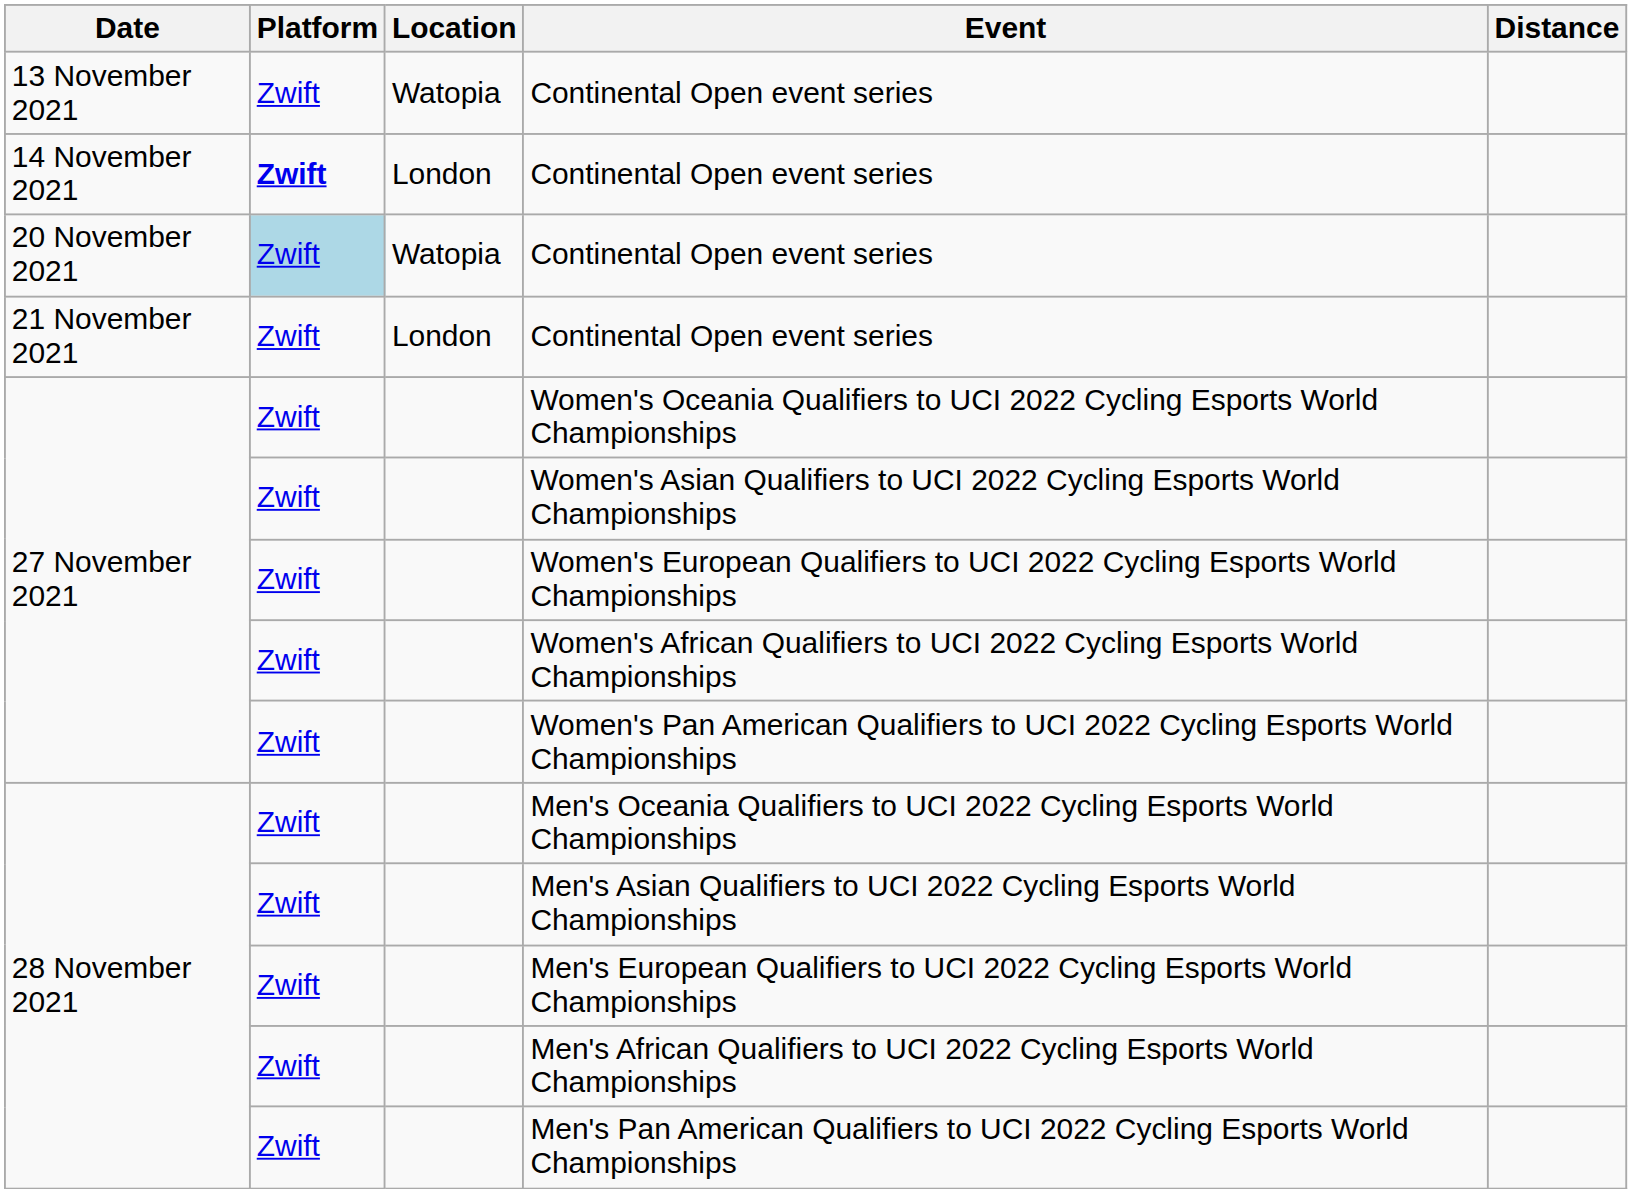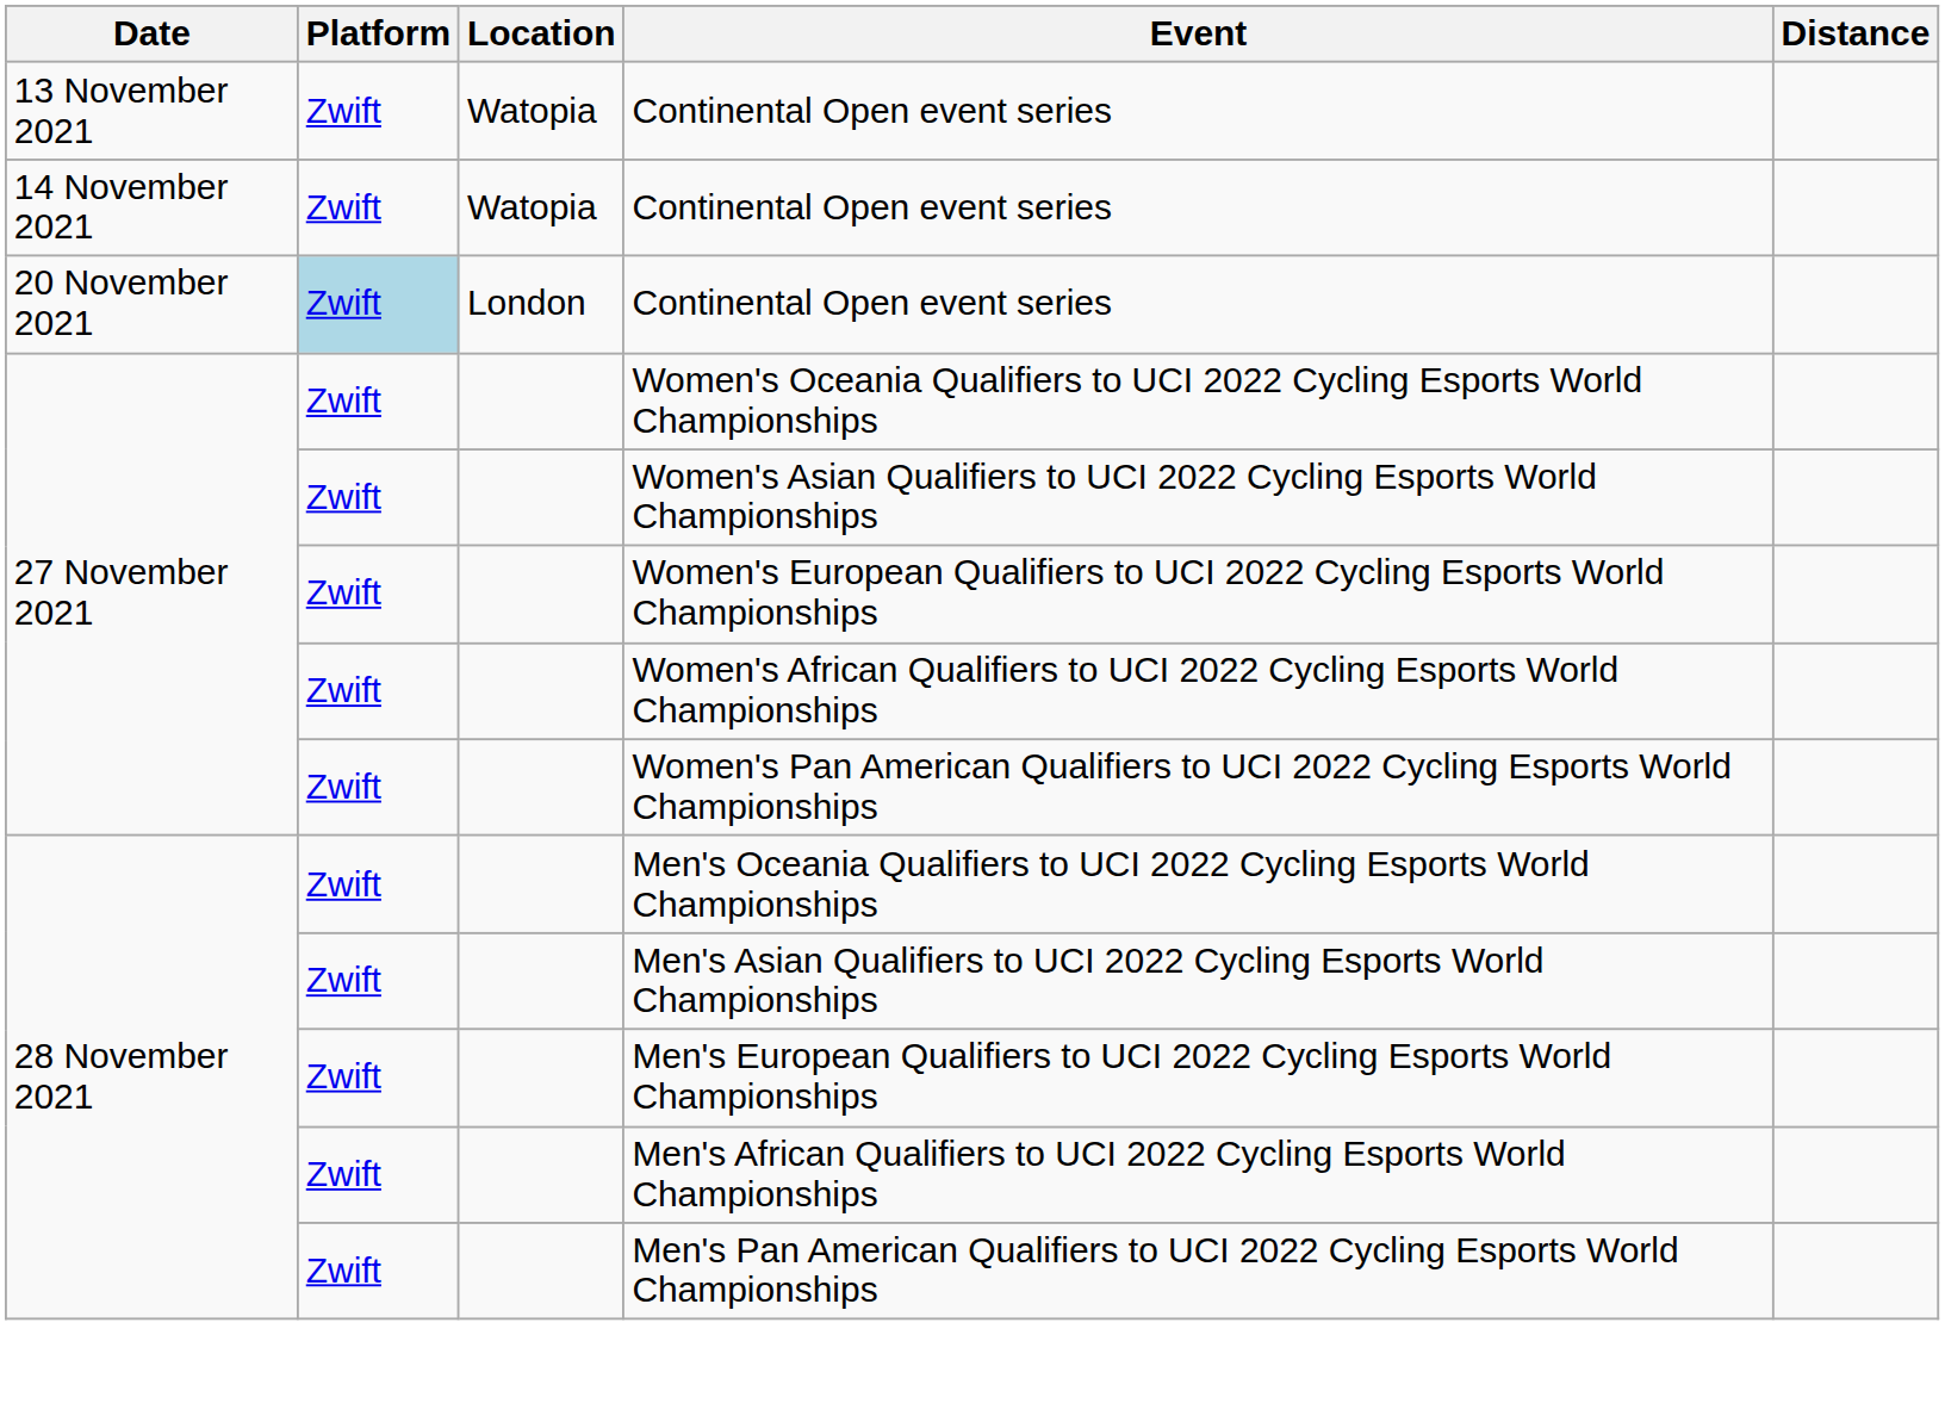14 November 2021 / Continental Open event series | Platform: bold -> normal
14 November 2021 / Continental Open event series | Location: London -> Watopia
20 November 2021 / Continental Open event series | Location: Watopia -> London
- row: 21 November 2021 | Zwift | London | Continental Open event series
